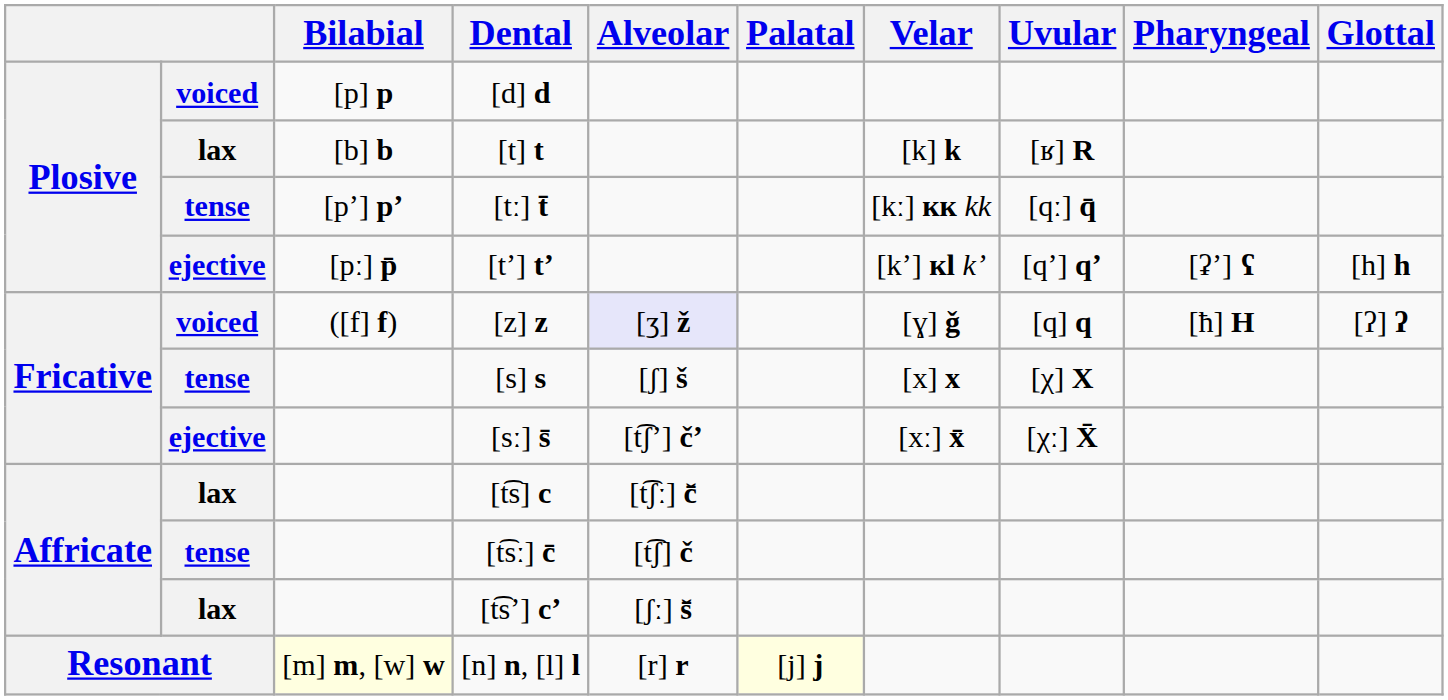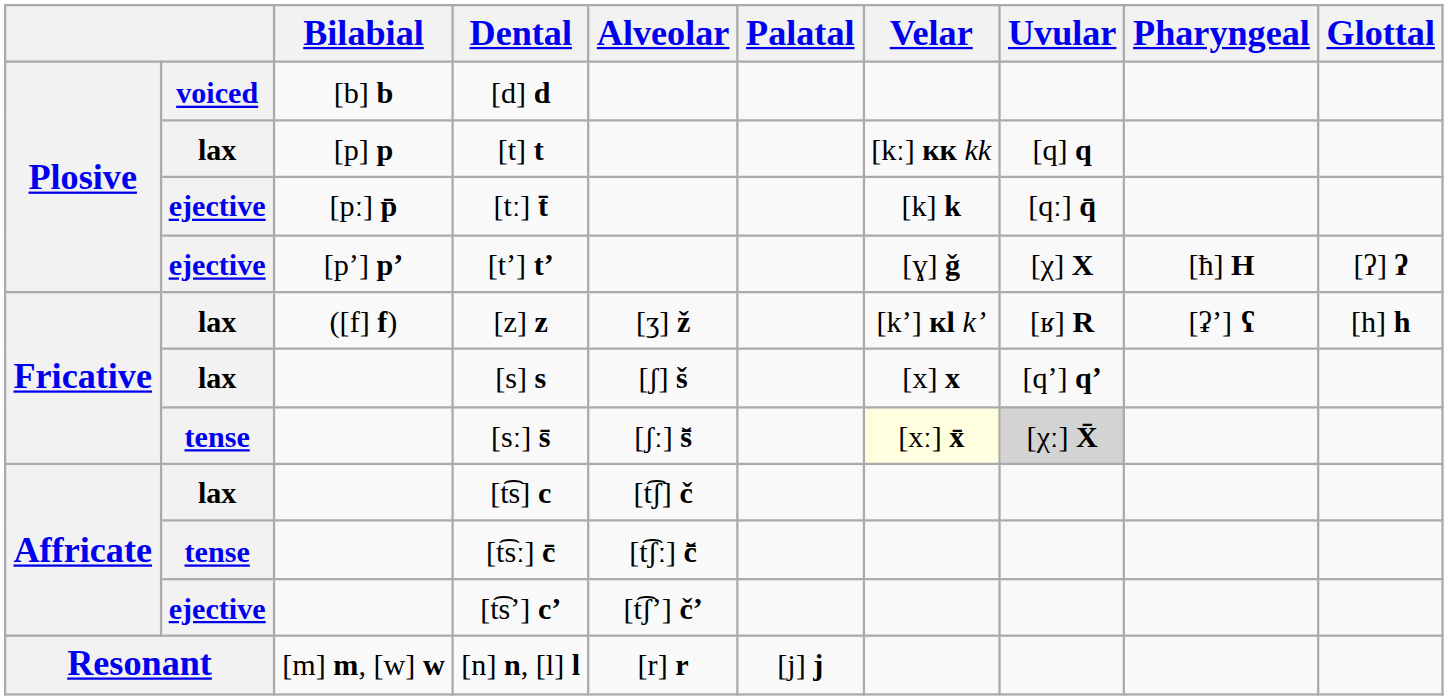[d] d | Bilabial: [p] p -> [b] b
[t] t | Bilabial: [b] b -> [p] p
[t] t | Velar: [k] k -> [kː] кк kk
[t] t | Uvular: [ʁ] R -> [q] q
[tː] t̄ | column 2: tense -> ejective
[tː] t̄ | Bilabial: [pʼ] pʼ -> [pː] p̄
[tː] t̄ | Velar: [kː] кк kk -> [k] k
[tʼ] tʼ | Bilabial: [pː] p̄ -> [pʼ] pʼ
[tʼ] tʼ | Velar: [kʼ] кӏ kʼ -> [ɣ] ǧ
[tʼ] tʼ | Uvular: [qʼ] qʼ -> [χ] X
[tʼ] tʼ | Pharyngeal: [ʡʼ] ʕ -> [ħ] H
[tʼ] tʼ | Glottal: [h] h -> [ʔ] ʔ
[z] z | column 2: voiced -> lax
[z] z | Alveolar: lavender background -> no background
[z] z | Velar: [ɣ] ǧ -> [kʼ] кӏ kʼ
[z] z | Uvular: [q] q -> [ʁ] R
[z] z | Pharyngeal: [ħ] H -> [ʡʼ] ʕ
[z] z | Glottal: [ʔ] ʔ -> [h] h
[s] s | column 2: tense -> lax
[s] s | Uvular: [χ] X -> [qʼ] qʼ
[sː] s̄ | column 2: ejective -> tense
[sː] s̄ | Alveolar: [t͡ʃʼ] čʼ -> [ʃː] s̄̌
[sː] s̄ | Velar: no background -> lightyellow background
[sː] s̄ | Uvular: no background -> lightgrey background
[t͡s] c | Alveolar: [t͡ʃː] c̄̌ -> [t͡ʃ] č
[t͡sː] c̄ | Alveolar: [t͡ʃ] č -> [t͡ʃː] c̄̌
[t͡sʼ] cʼ | column 2: lax -> ejective
[t͡sʼ] cʼ | Alveolar: [ʃː] s̄̌ -> [t͡ʃʼ] čʼ
[n] n, [l] l | Bilabial: lightyellow background -> no background
[n] n, [l] l | Palatal: lightyellow background -> no background
